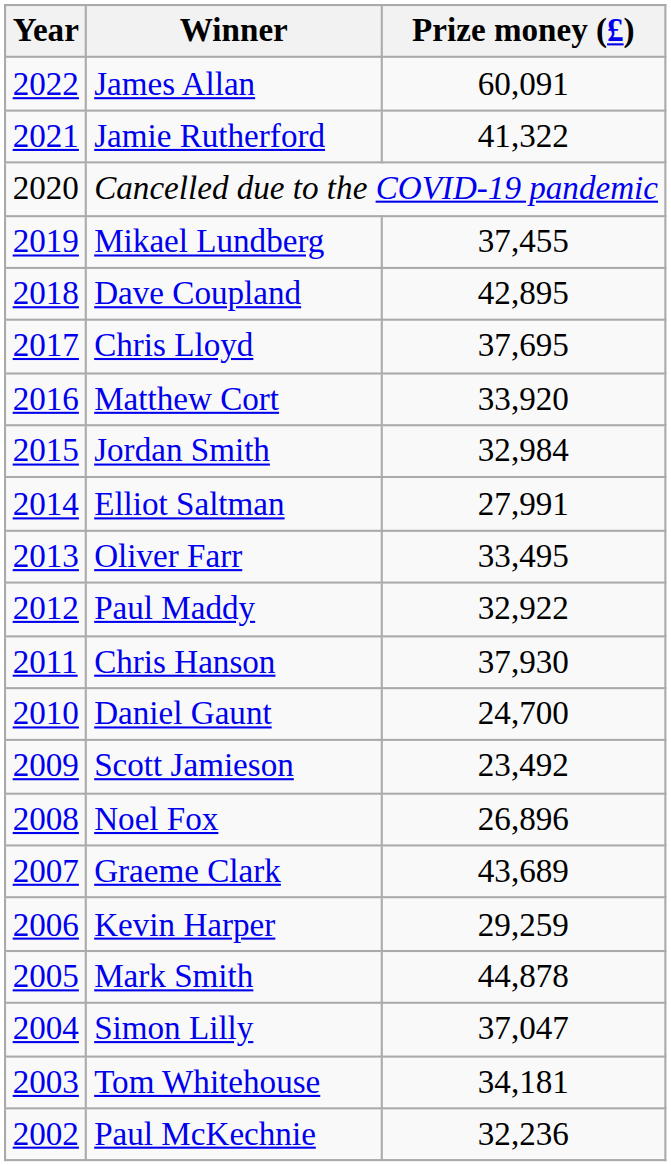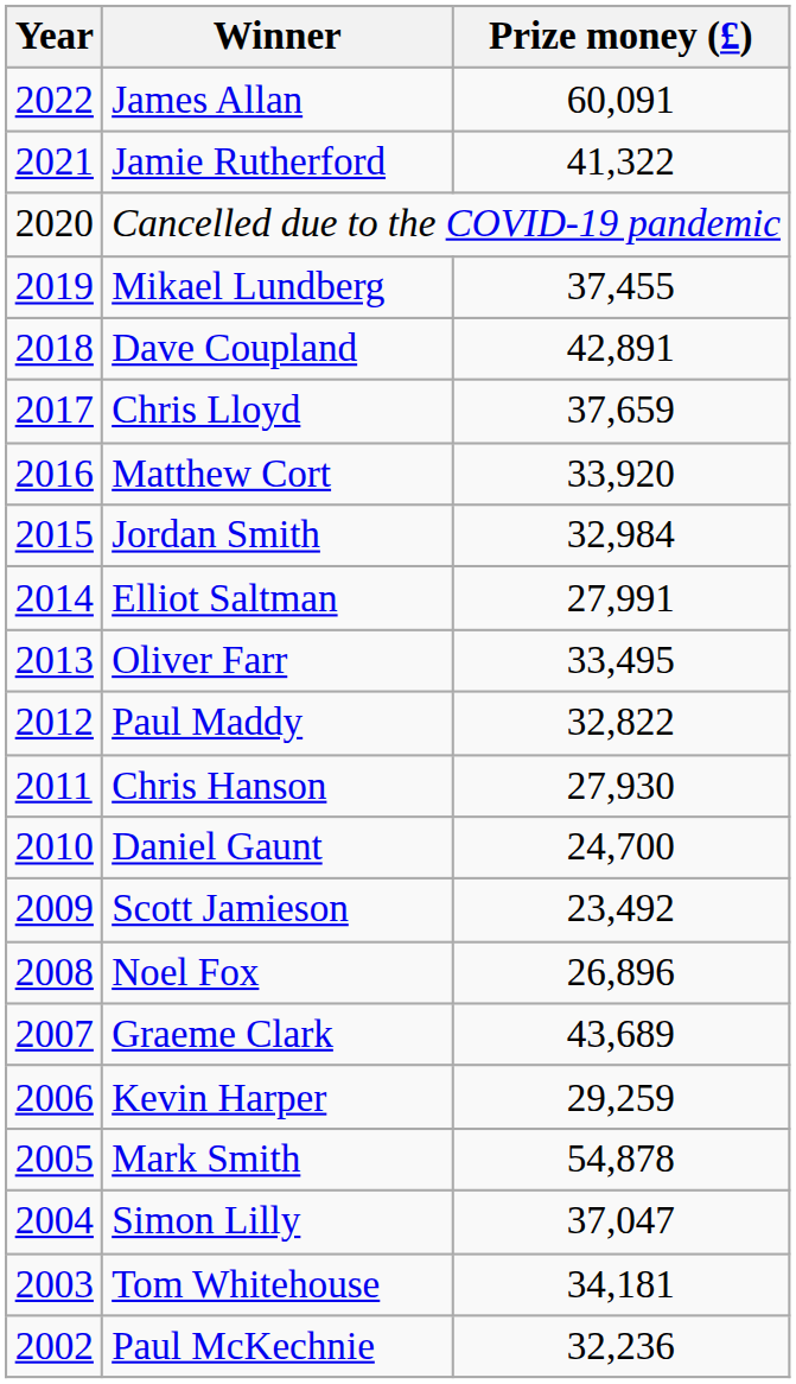Dave Coupland | Prize money (£): 42,895 -> 42,891
Chris Lloyd | Prize money (£): 37,695 -> 37,659
Paul Maddy | Prize money (£): 32,922 -> 32,822
Chris Hanson | Prize money (£): 37,930 -> 27,930
Mark Smith | Prize money (£): 44,878 -> 54,878
